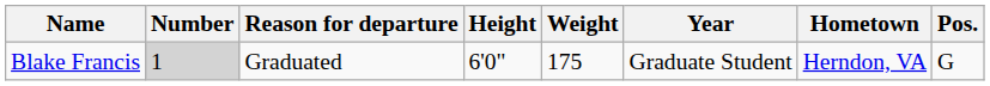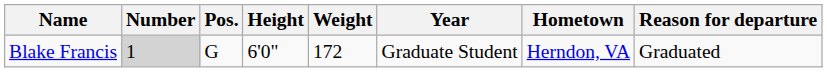columns swapped: Pos. <-> Reason for departure
Blake Francis | Weight: 175 -> 172
